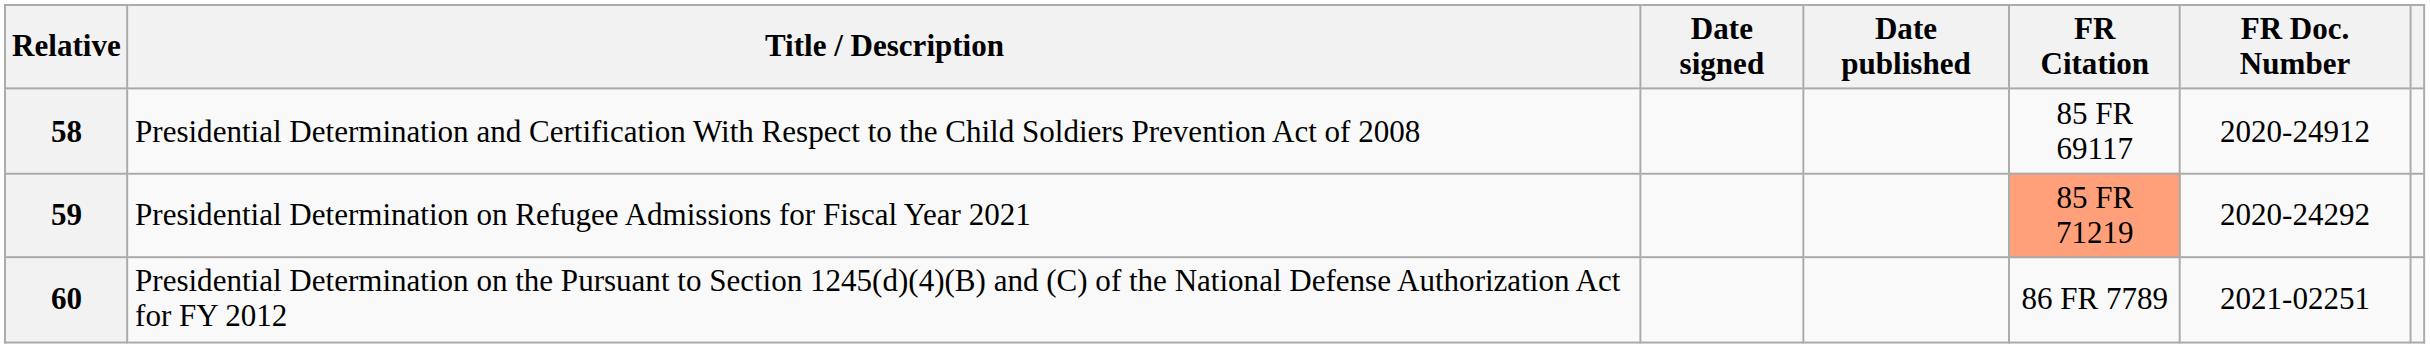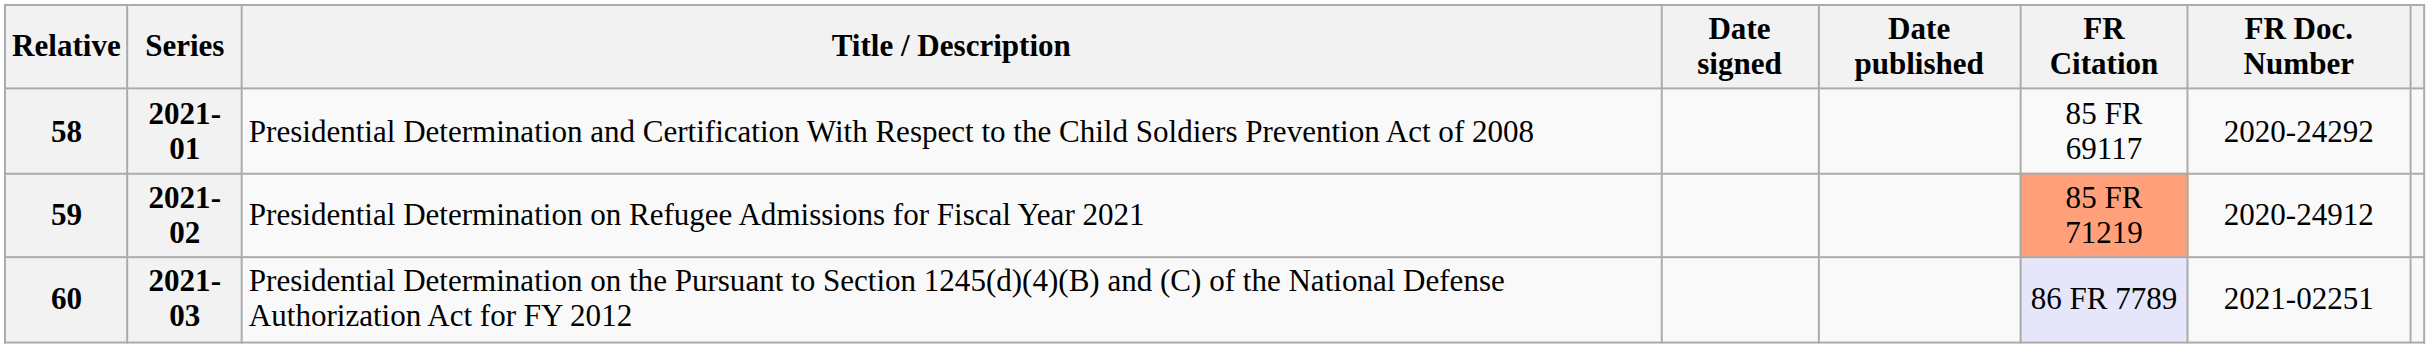+ column: Series | 2021-01 | 2021-02 | 2021-03
58 | FR Doc. Number: 2020-24912 -> 2020-24292
59 | FR Doc. Number: 2020-24292 -> 2020-24912
60 | FR Citation: no background -> lavender background
